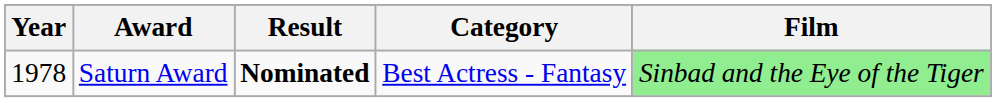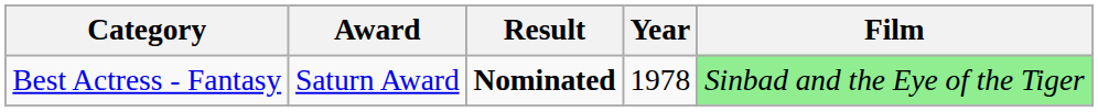columns swapped: Year <-> Category
